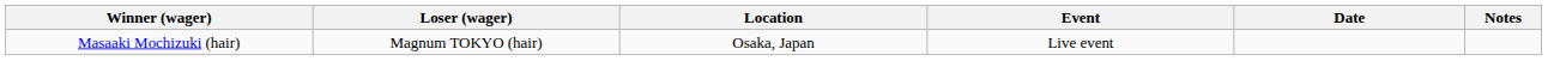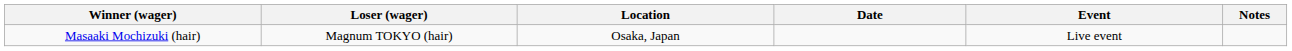columns swapped: Event <-> Date
